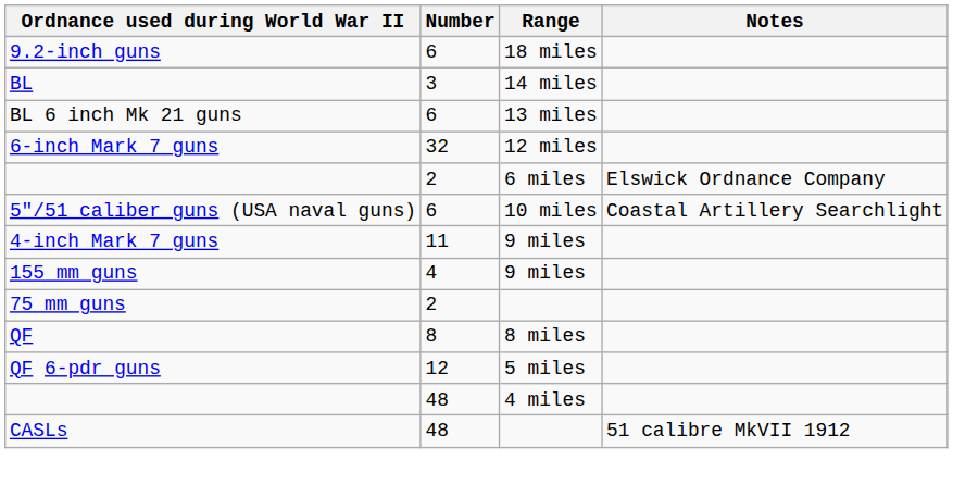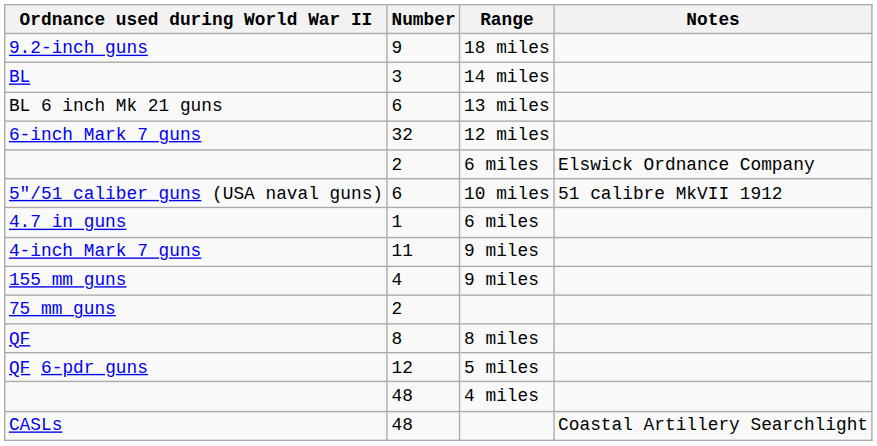9.2-inch guns | Number: 6 -> 9
5"/51 caliber guns (USA naval guns) | Notes: Coastal Artillery Searchlight -> 51 calibre MkVII 1912
+ row: 4.7 in guns | 1 | 6 miles
CASLs | Notes: 51 calibre MkVII 1912 -> Coastal Artillery Searchlight
